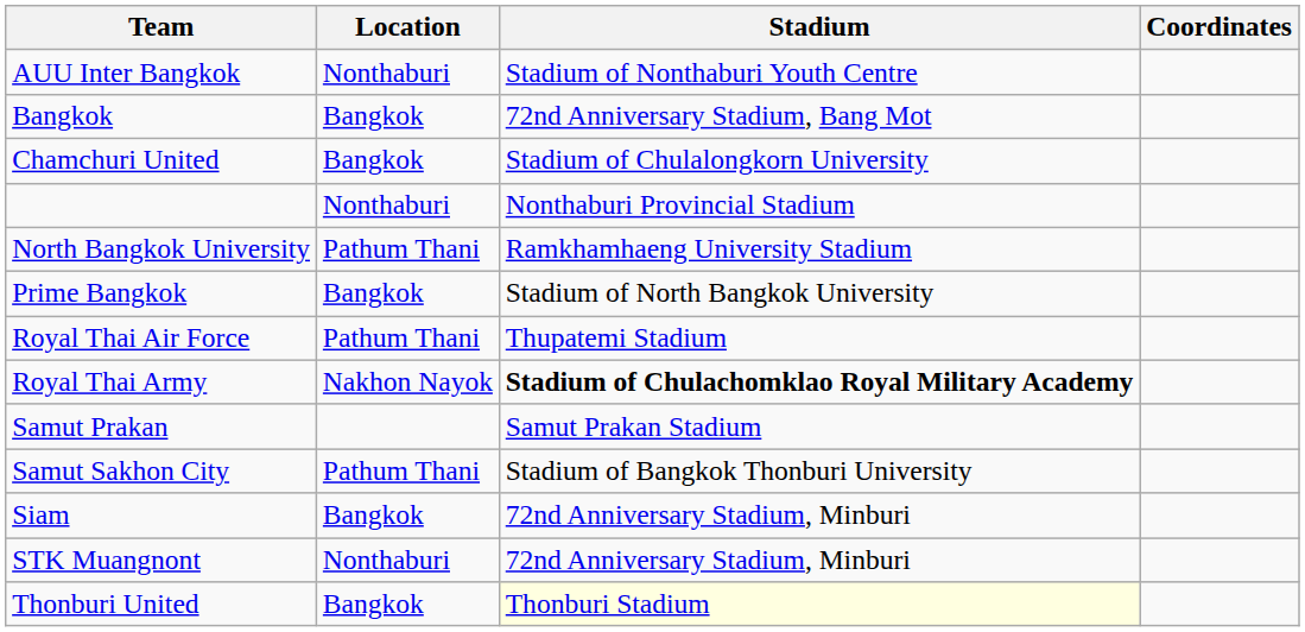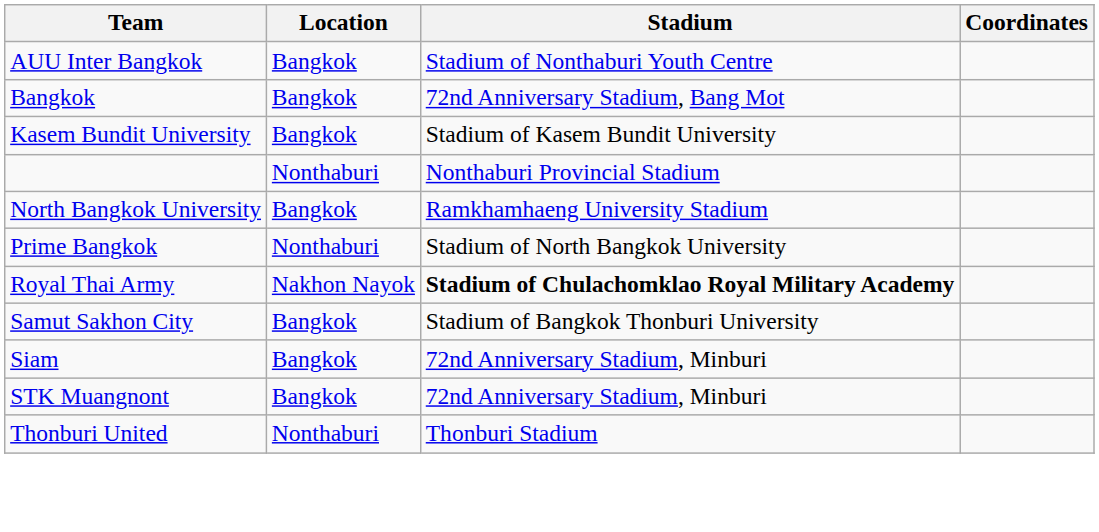AUU Inter Bangkok | Location: Nonthaburi -> Bangkok
- row: Chamchuri United | Bangkok | Stadium of Chulalongkorn University
+ row: Kasem Bundit University | Bangkok | Stadium of Kasem Bundit University
North Bangkok University | Location: Pathum Thani -> Bangkok
Prime Bangkok | Location: Bangkok -> Nonthaburi
- row: Royal Thai Air Force | Pathum Thani | Thupatemi Stadium
- row: Samut Prakan | Samut Prakan Stadium
Samut Sakhon City | Location: Pathum Thani -> Bangkok
STK Muangnont | Location: Nonthaburi -> Bangkok
Thonburi United | Location: Bangkok -> Nonthaburi
Thonburi United | Stadium: lightyellow background -> no background
